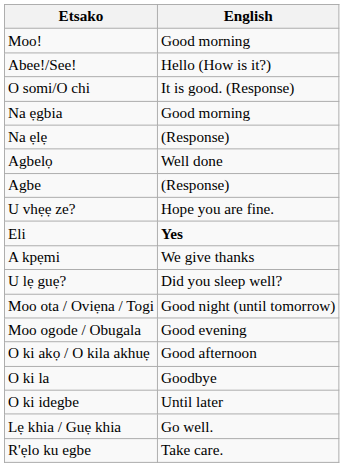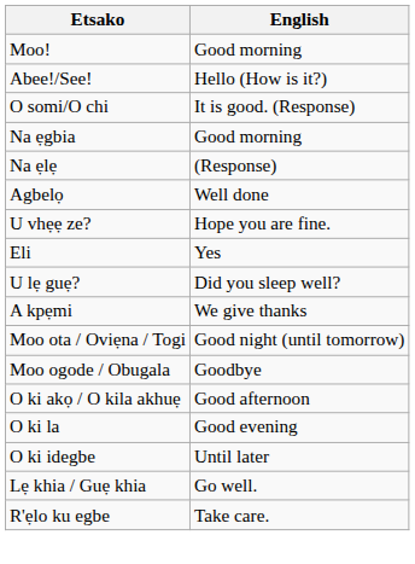- row: Agbe | (Response)
Eli | English: bold -> normal
rows swapped: U lẹ guẹ? <-> A kpẹmi
Moo ogode / Obugala | English: Good evening -> Goodbye
O ki la | English: Goodbye -> Good evening
